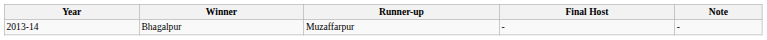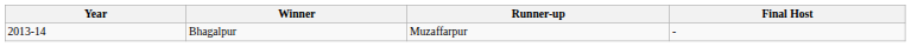- column: Note | -
